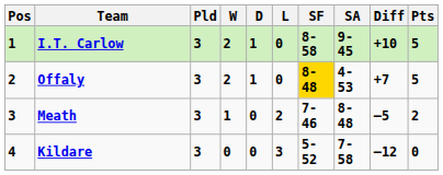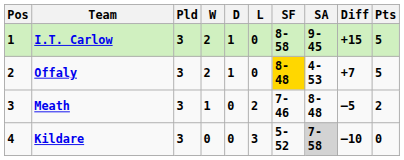I.T. Carlow | Diff: +10 -> +15
Kildare | SA: no background -> lightgrey background
Kildare | Diff: –12 -> –10
